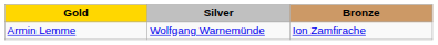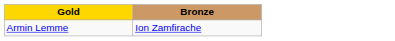- column: Silver | Wolfgang Warnemünde
